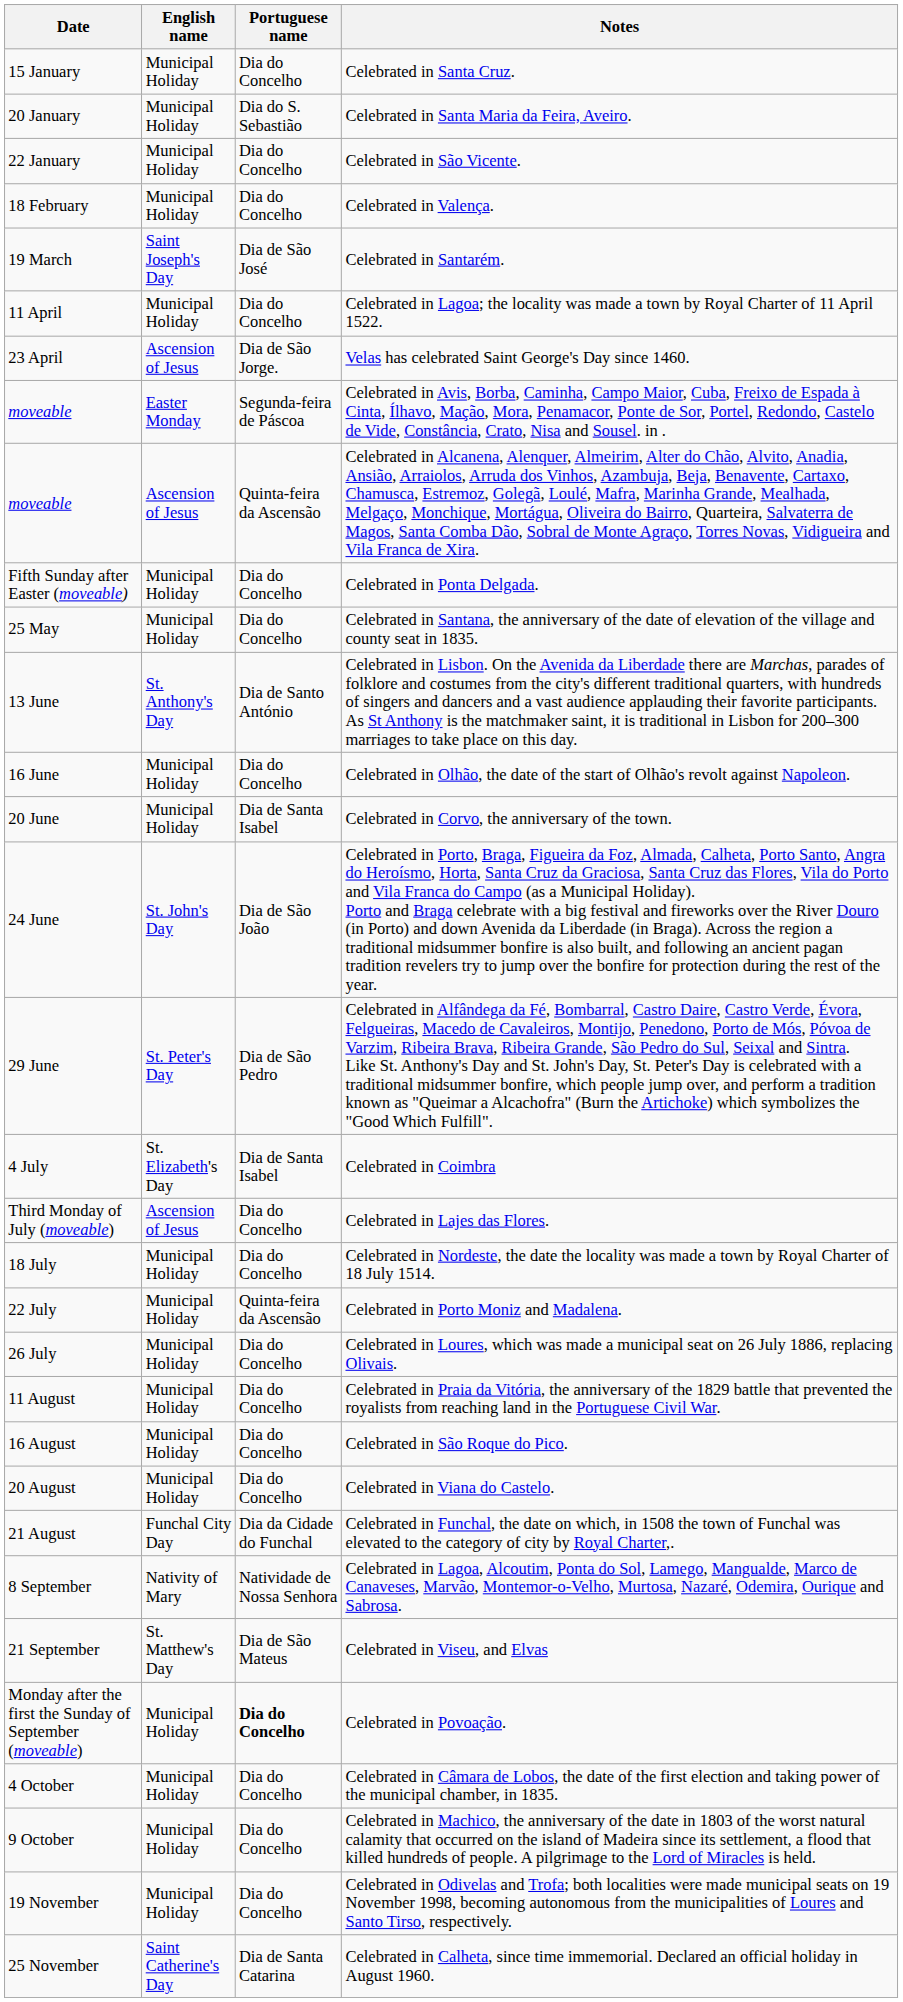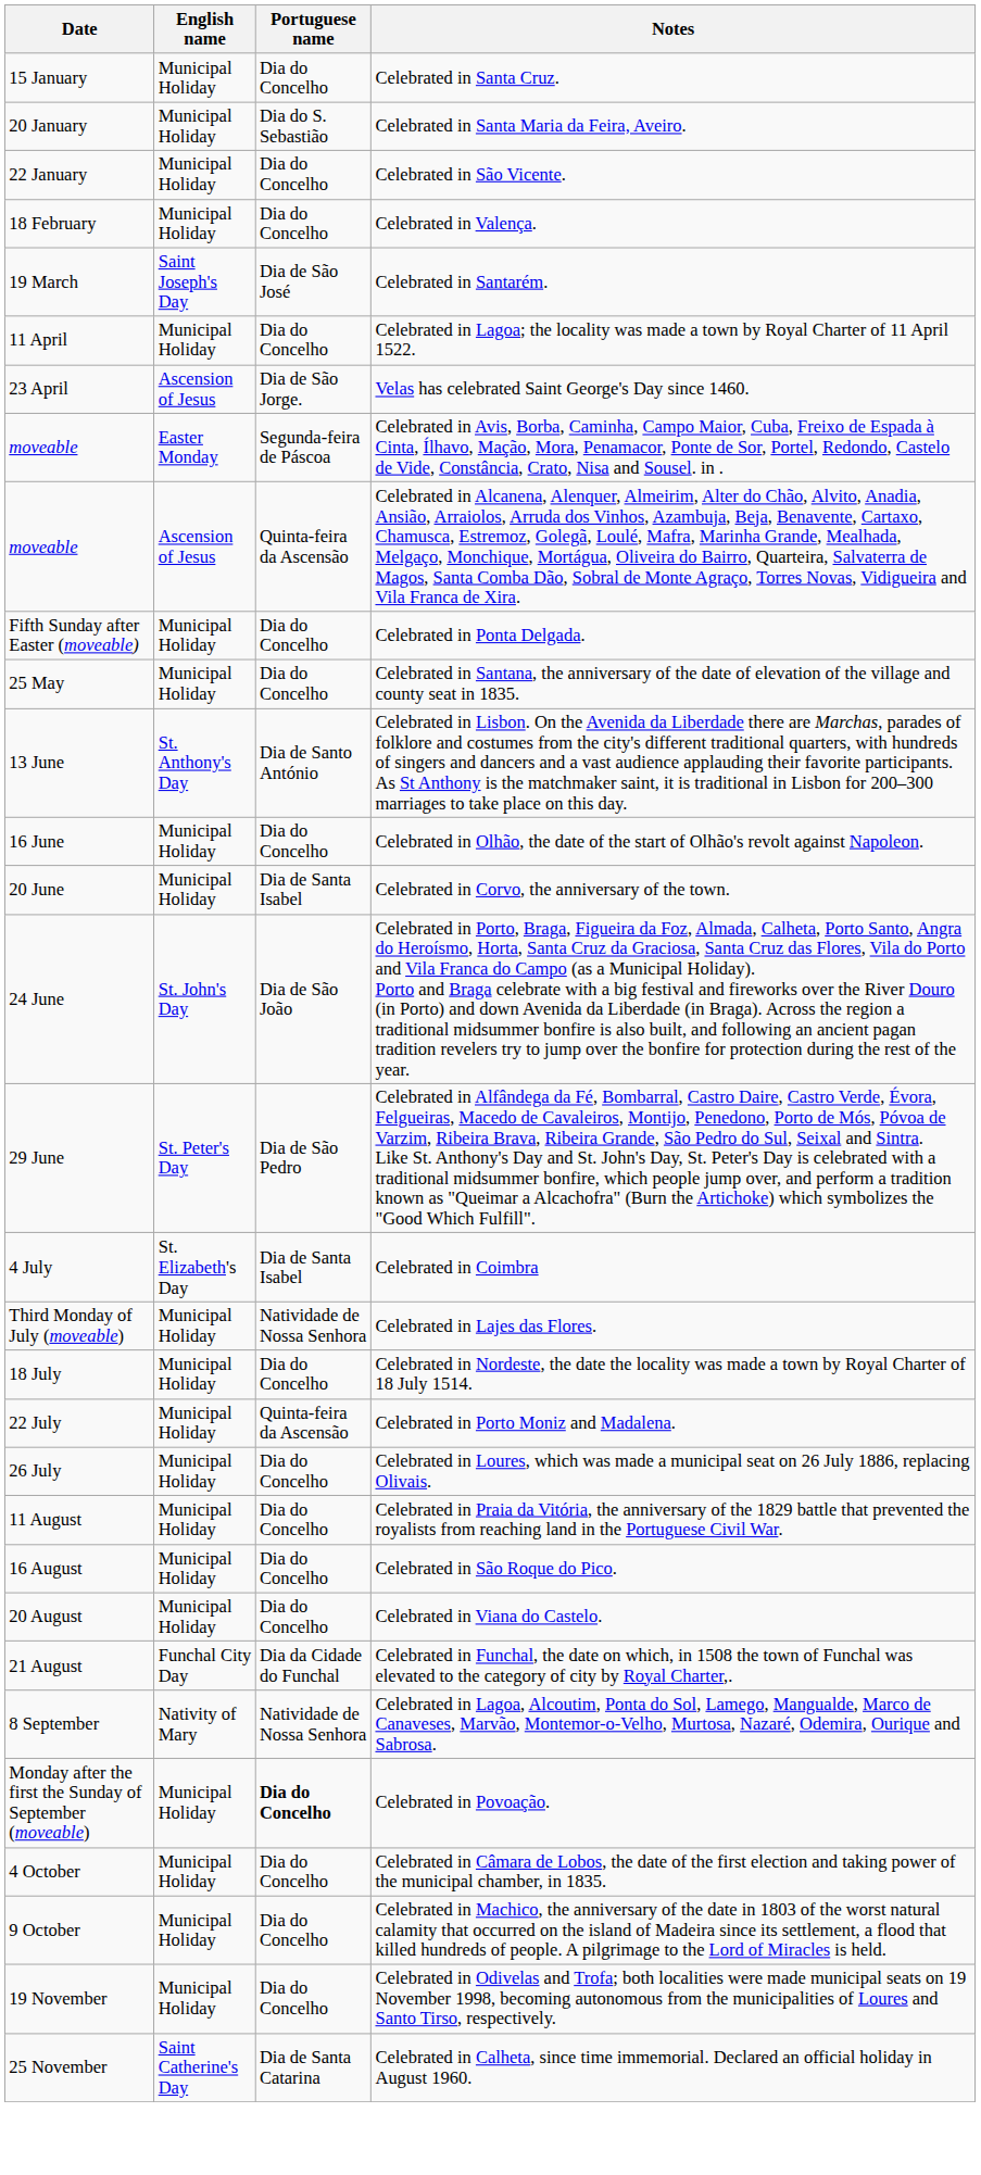Celebrated in Lajes das Flores. | English name: Ascension of Jesus -> Municipal Holiday
Celebrated in Lajes das Flores. | Portuguese name: Dia do Concelho -> Natividade de Nossa Senhora
- row: 21 September | St. Matthew's Day | Dia de São Mateus | Celebrated in Viseu, and Elvas
